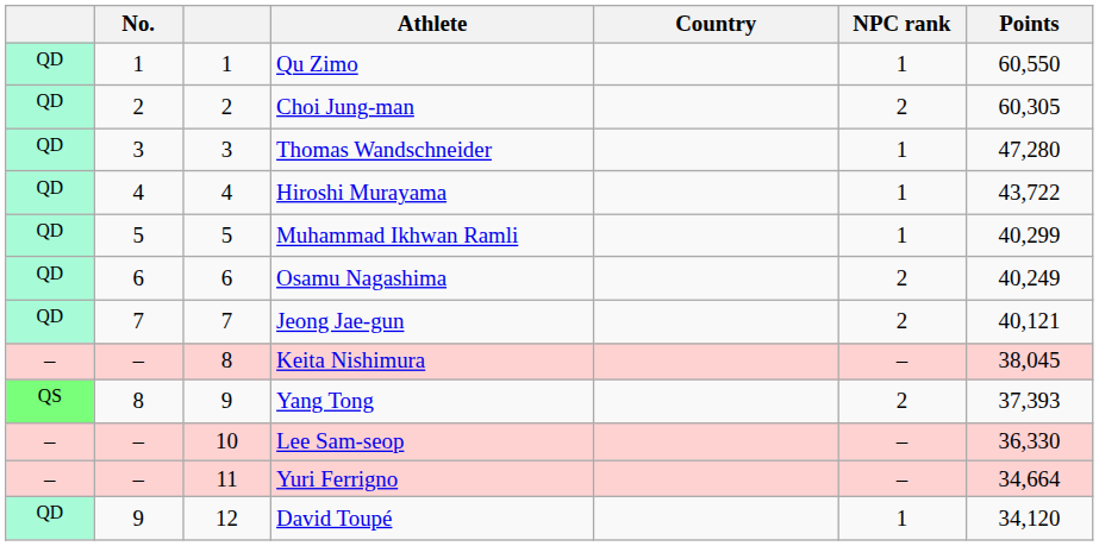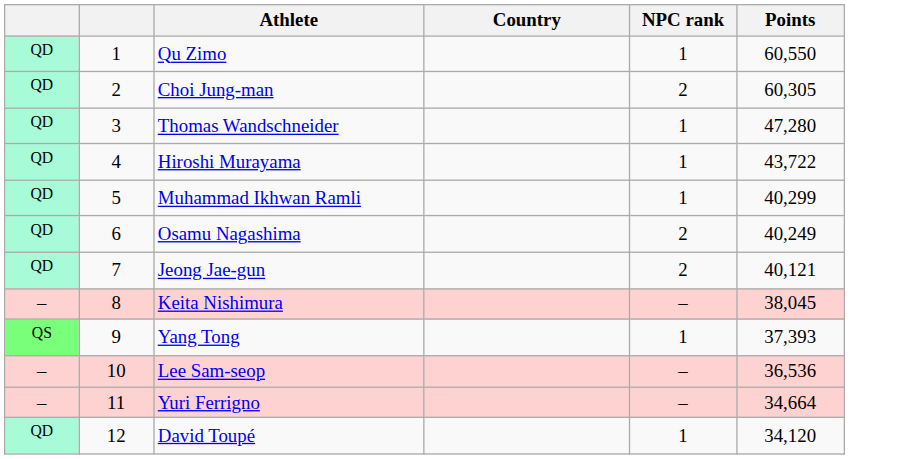- column: No. | 1 | 2 | 3 | 4 | 5 | 6 | 7 | – | 8 | – | – | 9
Yang Tong | NPC rank: 2 -> 1
Lee Sam-seop | Points: 36,330 -> 36,536
